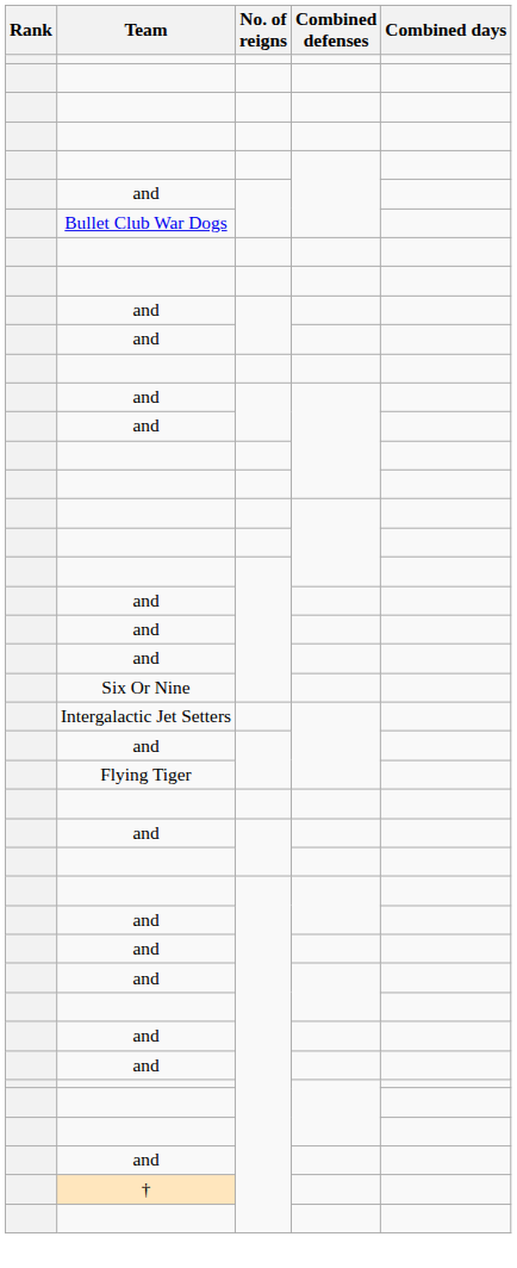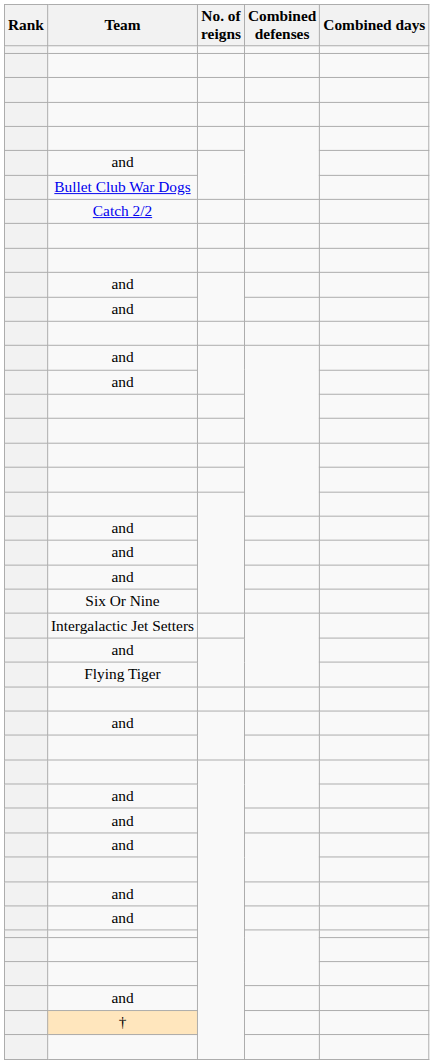+ row: Catch 2/2
